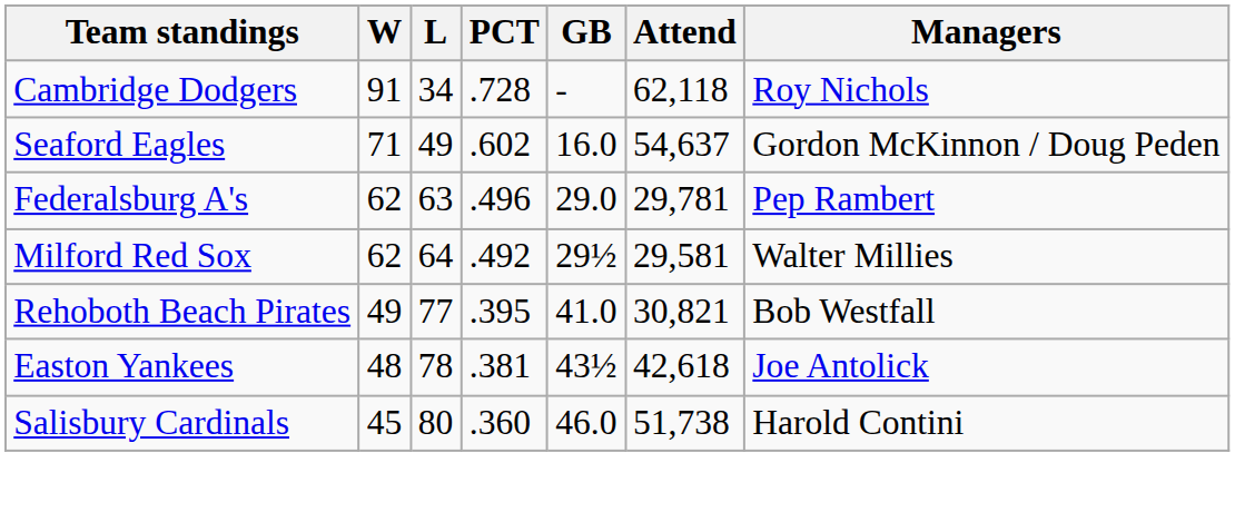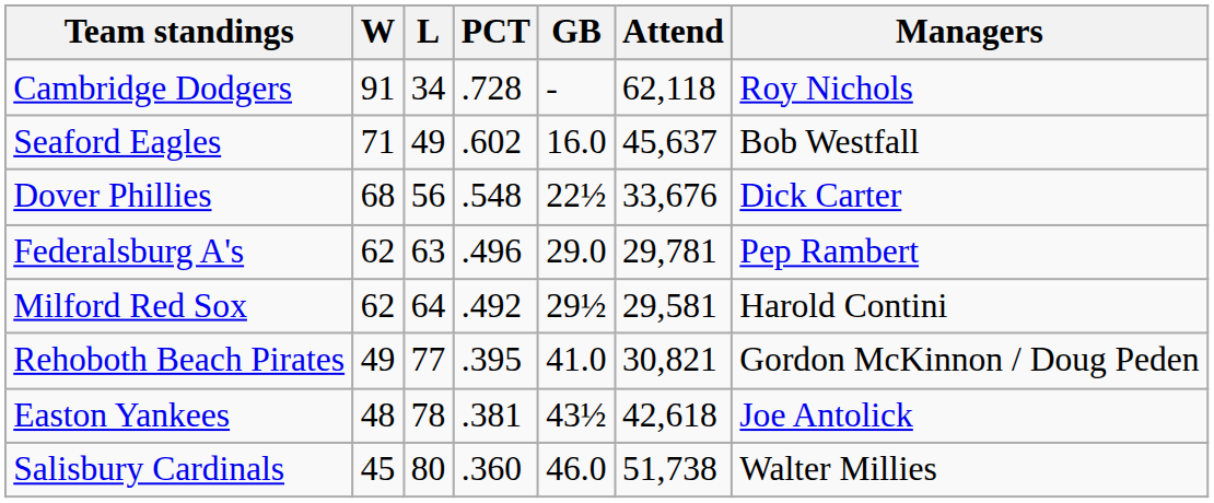Seaford Eagles | Attend: 54,637 -> 45,637
Seaford Eagles | Managers: Gordon McKinnon / Doug Peden -> Bob Westfall
+ row: Dover Phillies | 68 | 56 | .548 | 22½ | 33,676 | Dick Carter
Milford Red Sox | Managers: Walter Millies -> Harold Contini
Rehoboth Beach Pirates | Managers: Bob Westfall -> Gordon McKinnon / Doug Peden
Salisbury Cardinals | Managers: Harold Contini -> Walter Millies
